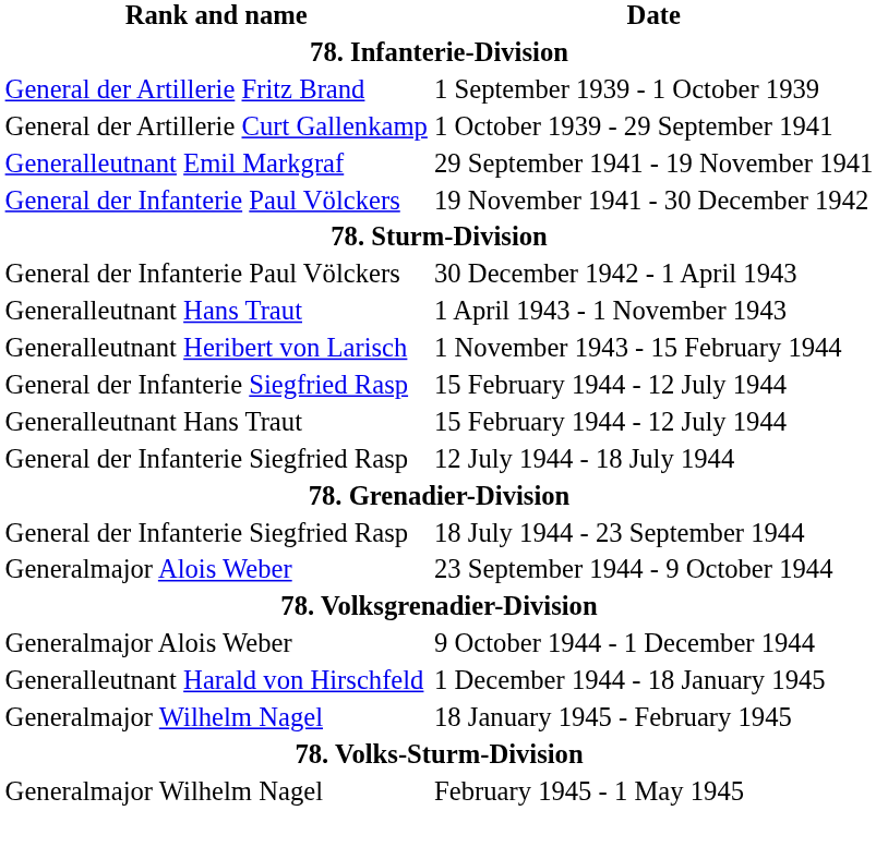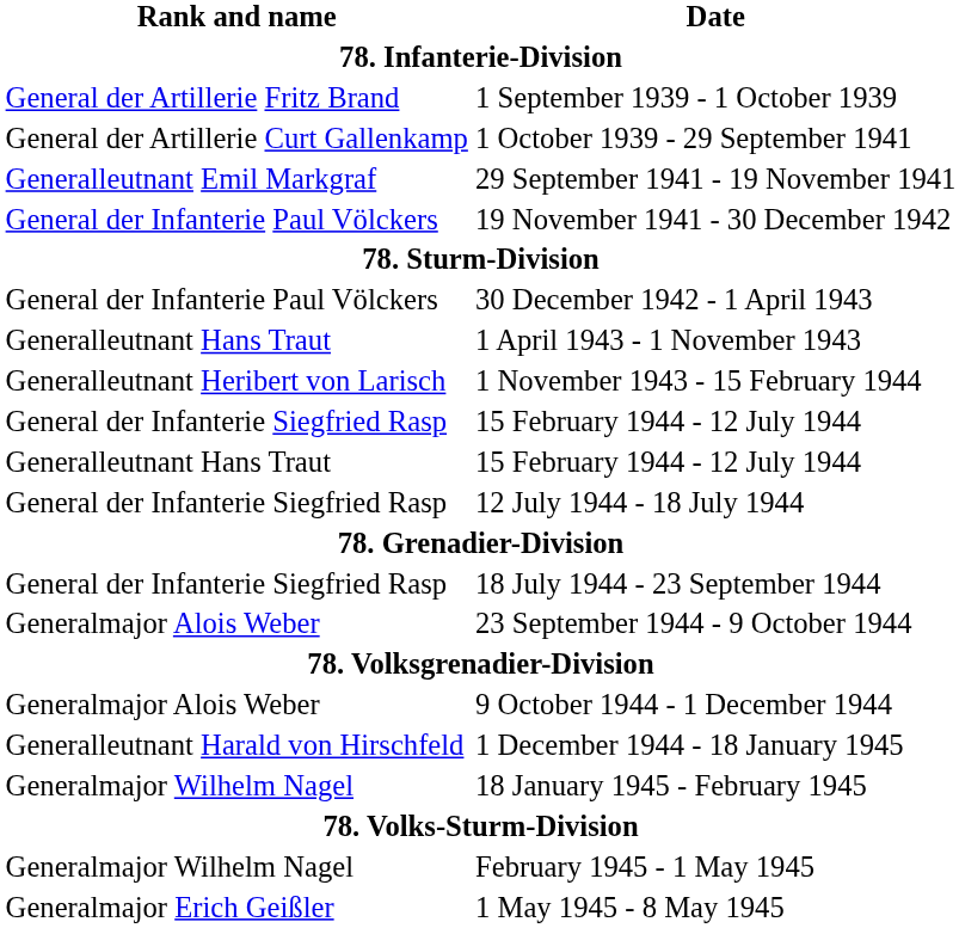+ row: Generalmajor Erich Geißler | 1 May 1945 - 8 May 1945
